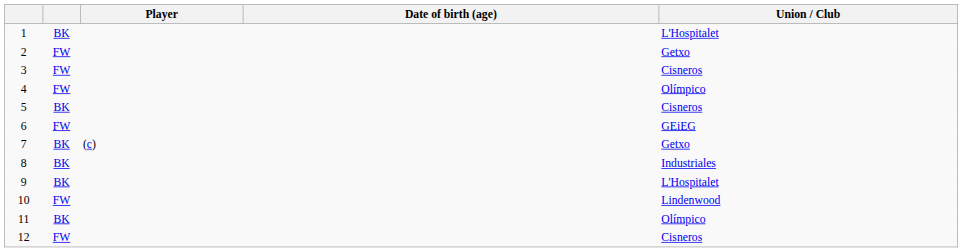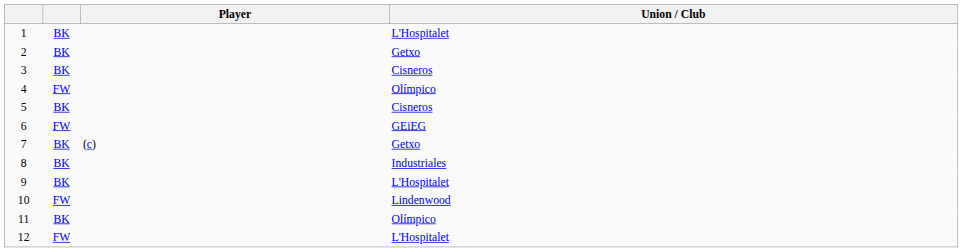- column: Date of birth (age)
2 | column 2: FW -> BK
3 | column 2: FW -> BK
12 | Union / Club: Cisneros -> L'Hospitalet
